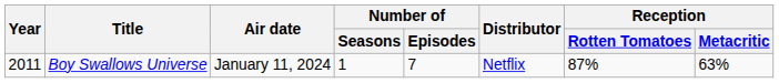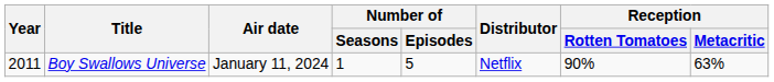Boy Swallows Universe | Number of / Episodes: 7 -> 5
Boy Swallows Universe | Reception / Rotten Tomatoes: 87% -> 90%
